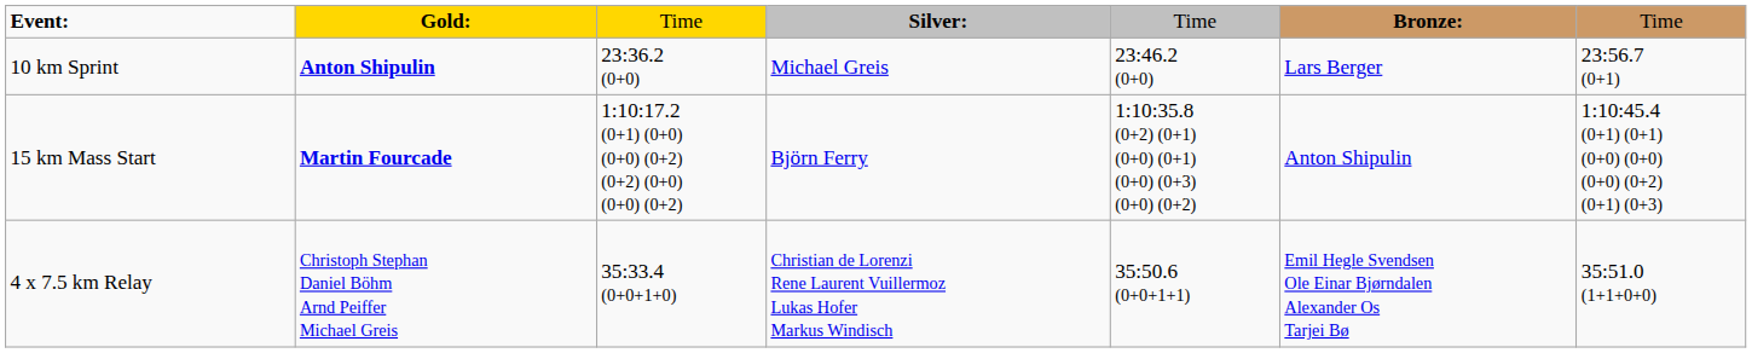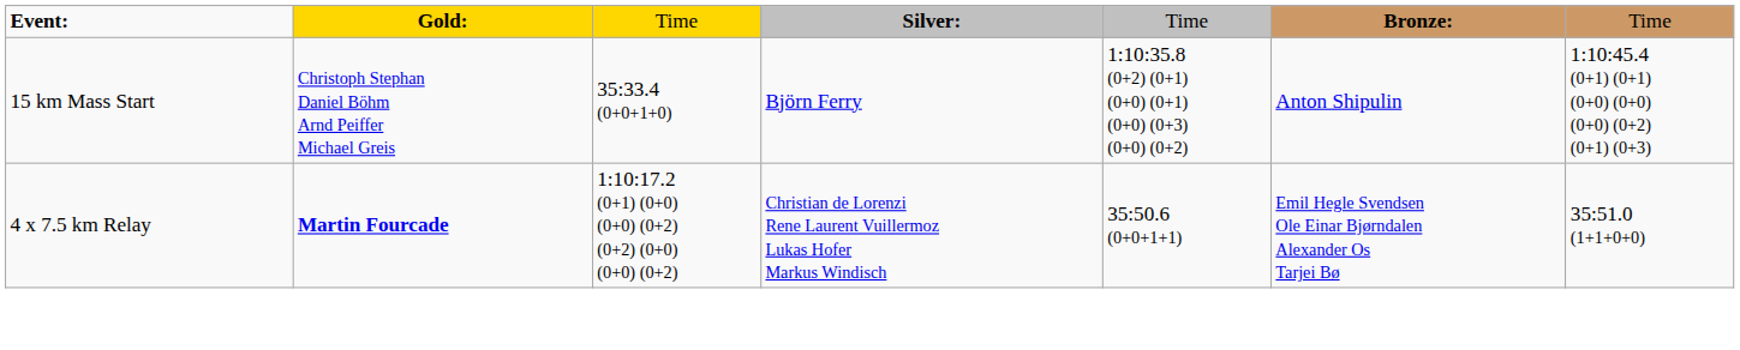- row: 10 km Sprint | Anton Shipulin | 23:36.2 (0+0) | Michael Greis | 23:46.2 (0+0) | Lars Berger | 23:56.7 (0+1)
15 km Mass Start | column 2: Martin Fourcade -> Christoph Stephan Daniel Böhm Arnd Peiffer Michael Greis
15 km Mass Start | column 3: 1:10:17.2 (0+1) (0+0) (0+0) (0+2) (0+2) (0+0) (0+0) (0+2) -> 35:33.4 (0+0+1+0)
4 x 7.5 km Relay | column 2: Christoph Stephan Daniel Böhm Arnd Peiffer Michael Greis -> Martin Fourcade
4 x 7.5 km Relay | column 3: 35:33.4 (0+0+1+0) -> 1:10:17.2 (0+1) (0+0) (0+0) (0+2) (0+2) (0+0) (0+0) (0+2)
